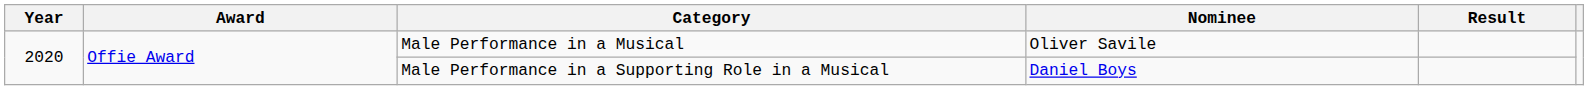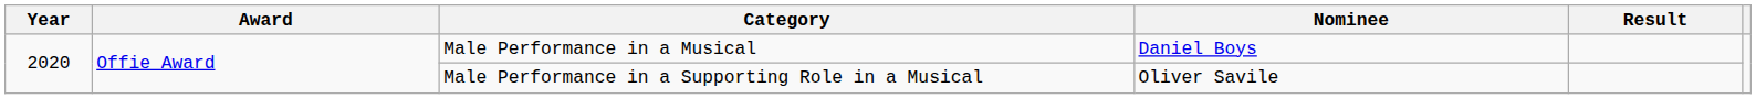Male Performance in a Musical | Nominee: Oliver Savile -> Daniel Boys
Male Performance in a Supporting Role in a Musical | Nominee: Daniel Boys -> Oliver Savile
